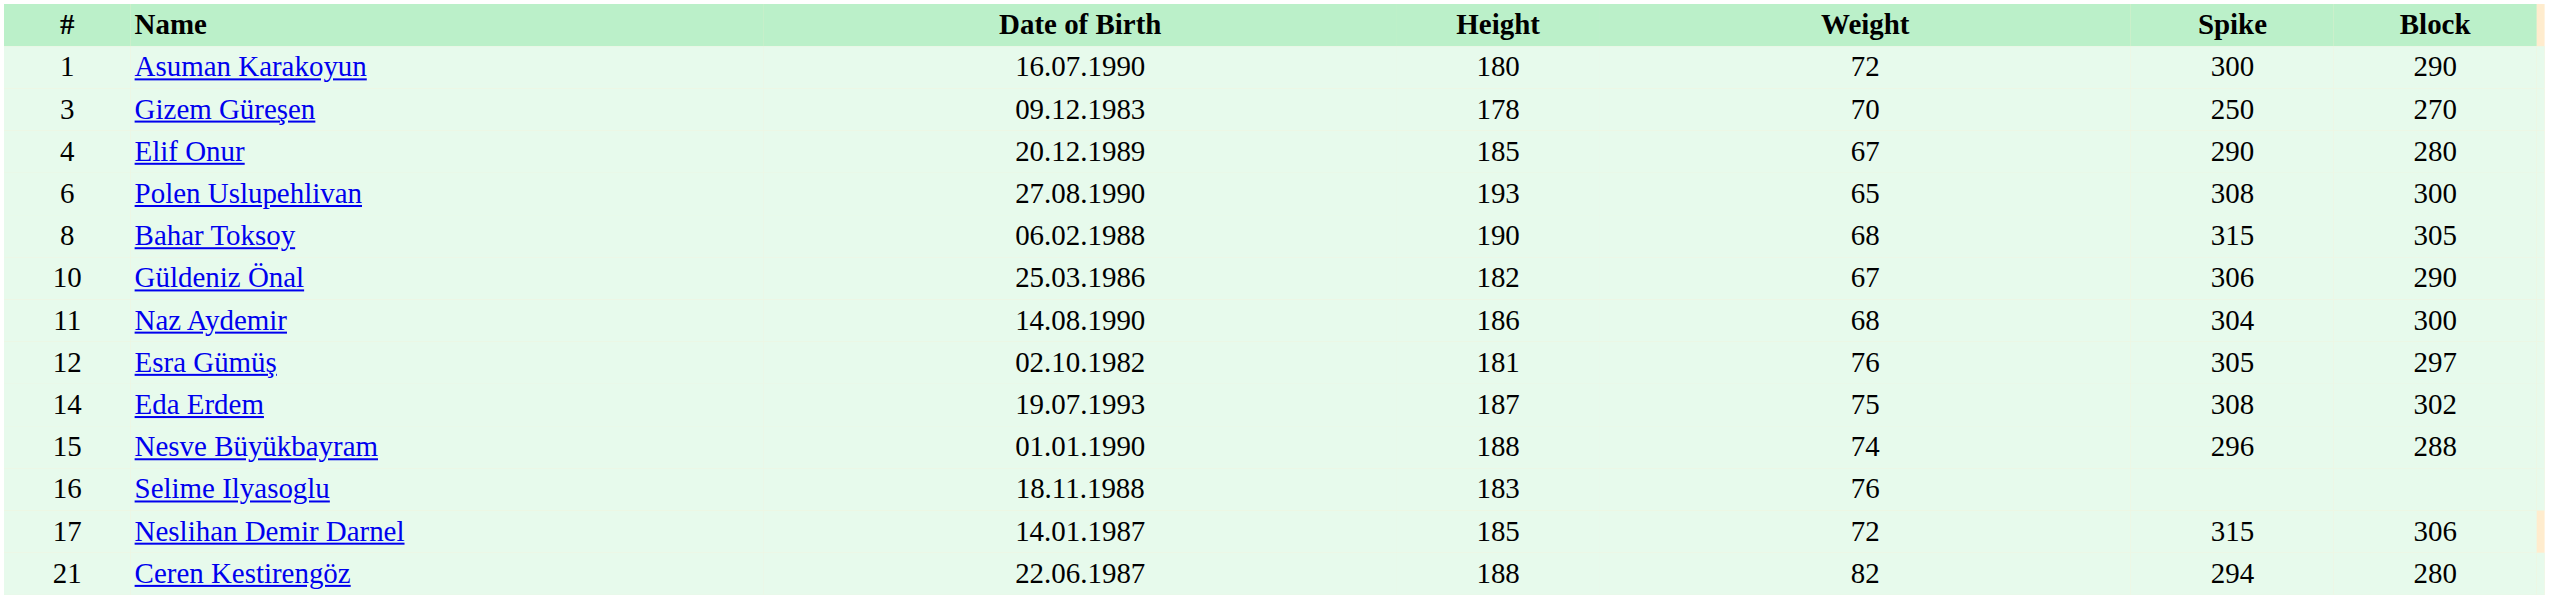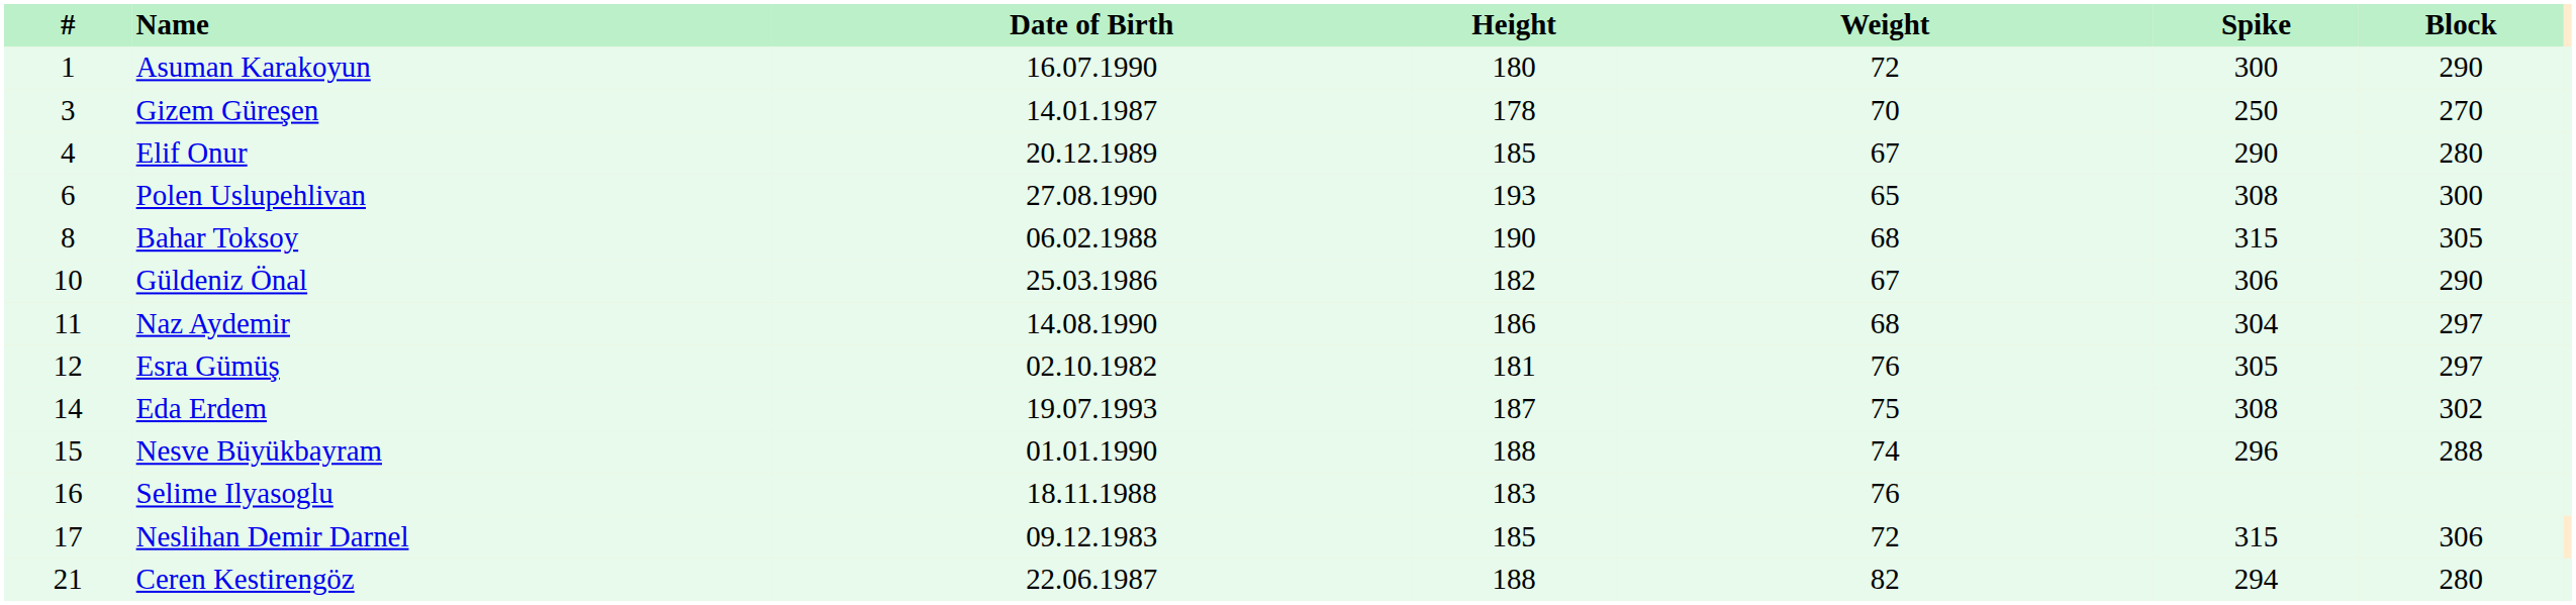Gizem Güreşen | Date of Birth: 09.12.1983 -> 14.01.1987
Naz Aydemir | Block: 300 -> 297
Neslihan Demir Darnel | Date of Birth: 14.01.1987 -> 09.12.1983
